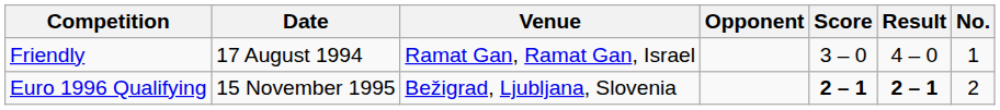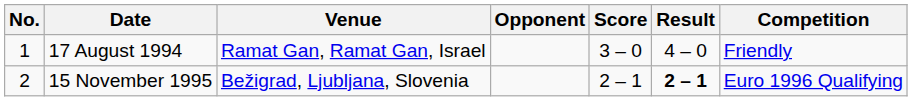columns swapped: No. <-> Competition
15 November 1995 | Score: bold -> normal
